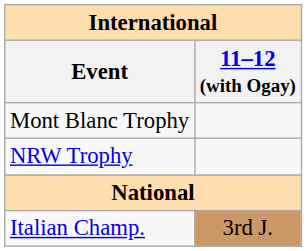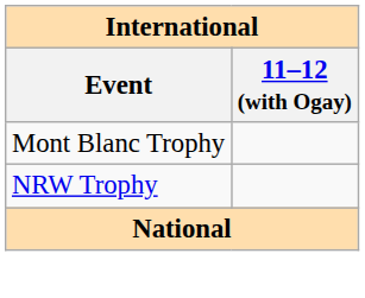- row: Italian Champ. | 3rd J.
